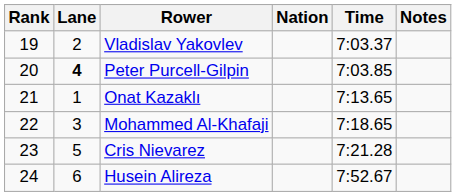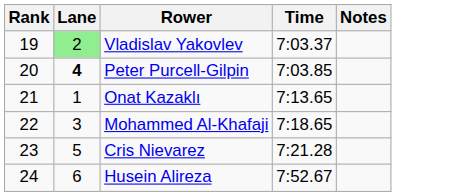- column: Nation
Vladislav Yakovlev | Lane: no background -> lightgreen background
